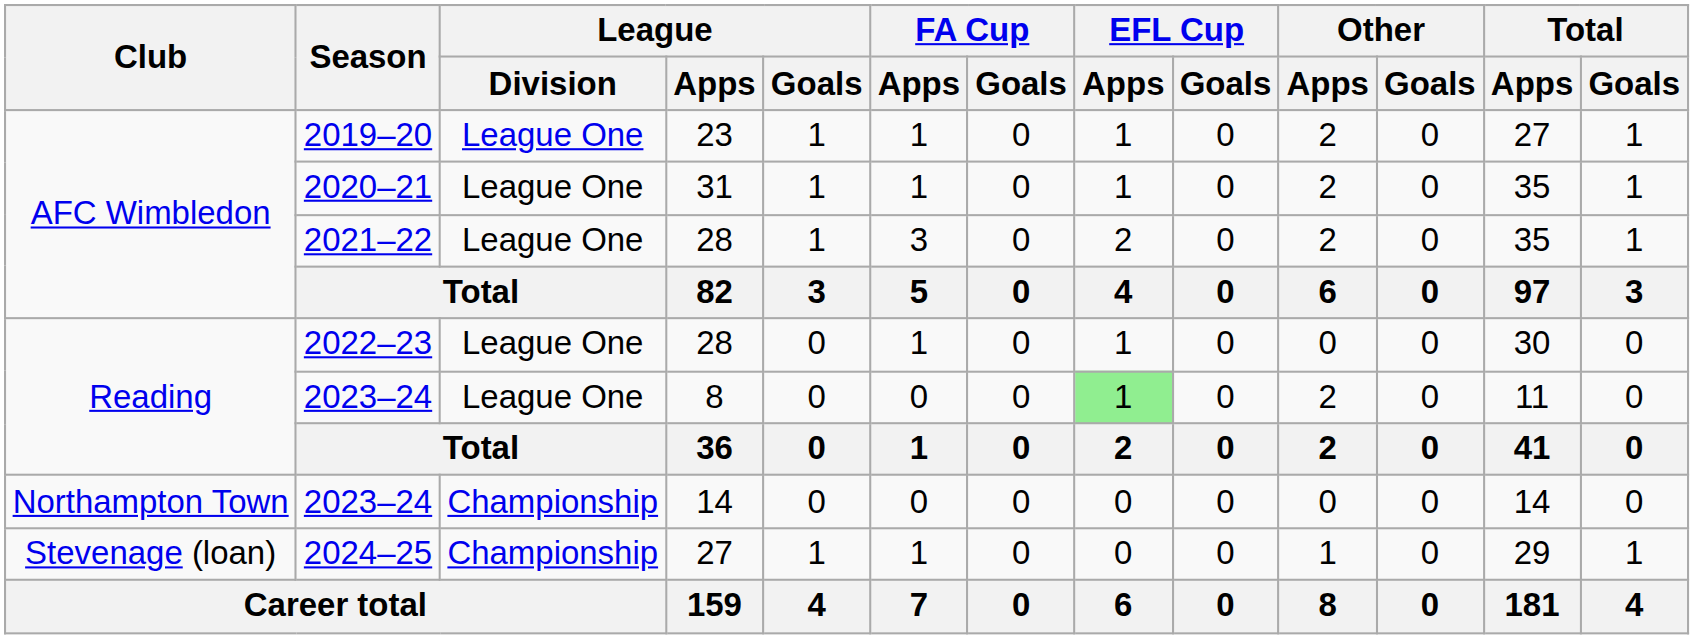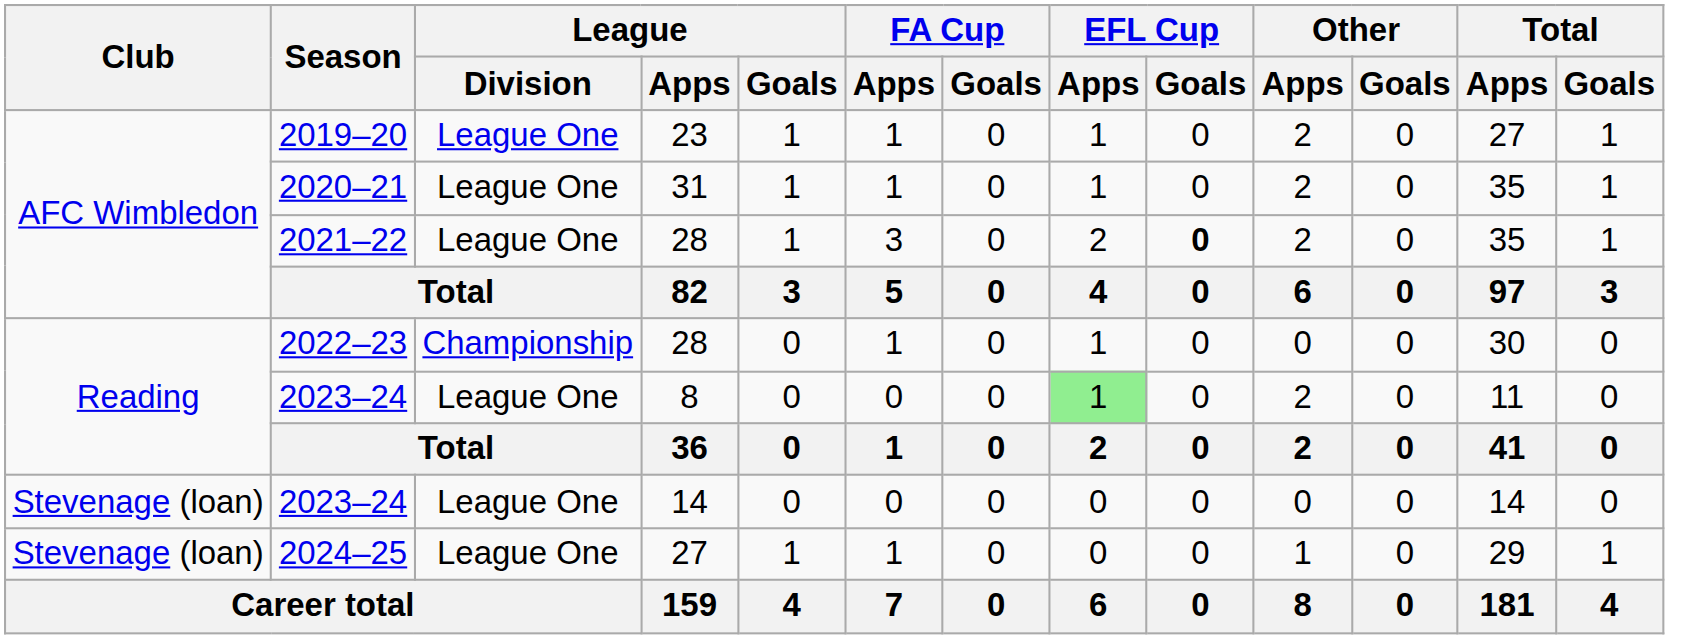2021–22 | EFL Cup / Goals: normal -> bold
2022–23 | League / Division: League One -> Championship
2023–24 / 14 | Club: Northampton Town -> Stevenage (loan)
2023–24 / 14 | League / Division: Championship -> League One
2024–25 | League / Division: Championship -> League One
